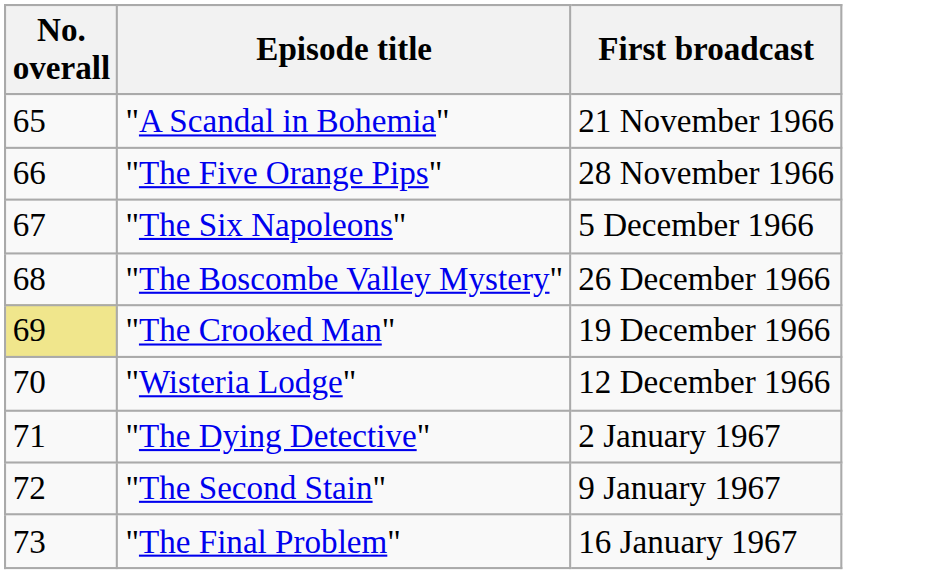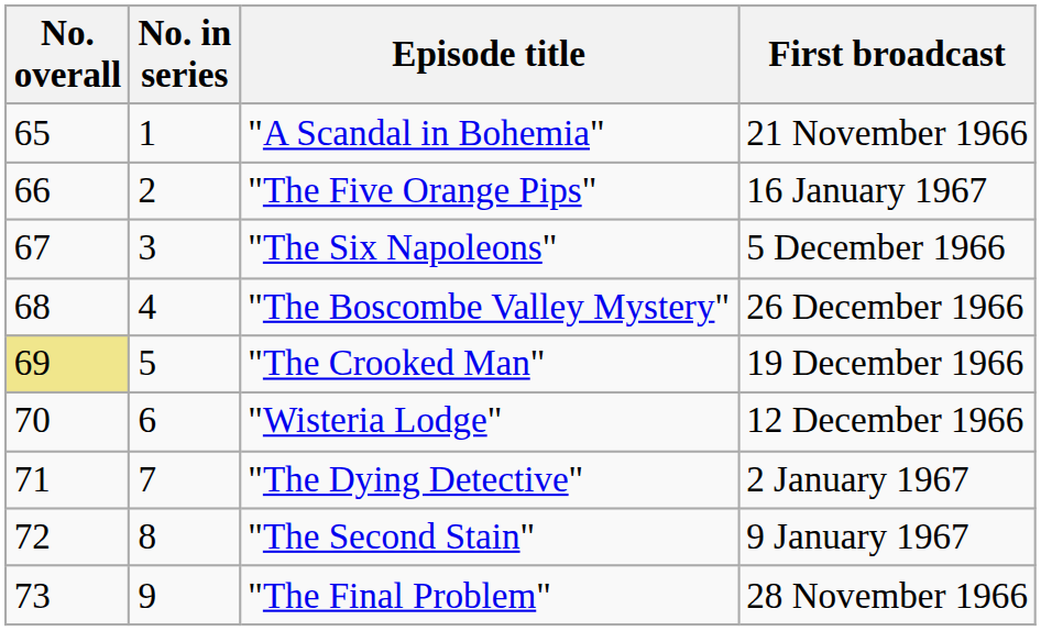+ column: No. in series | 1 | 2 | 3 | 4 | 5 | 6 | 7 | 8 | 9
"The Five Orange Pips" | First broadcast: 28 November 1966 -> 16 January 1967
"The Final Problem" | First broadcast: 16 January 1967 -> 28 November 1966
